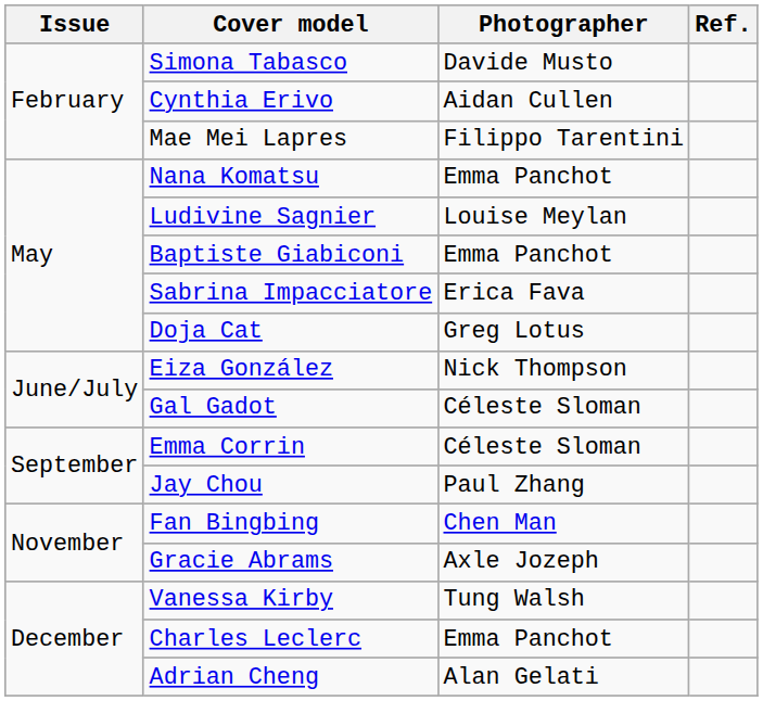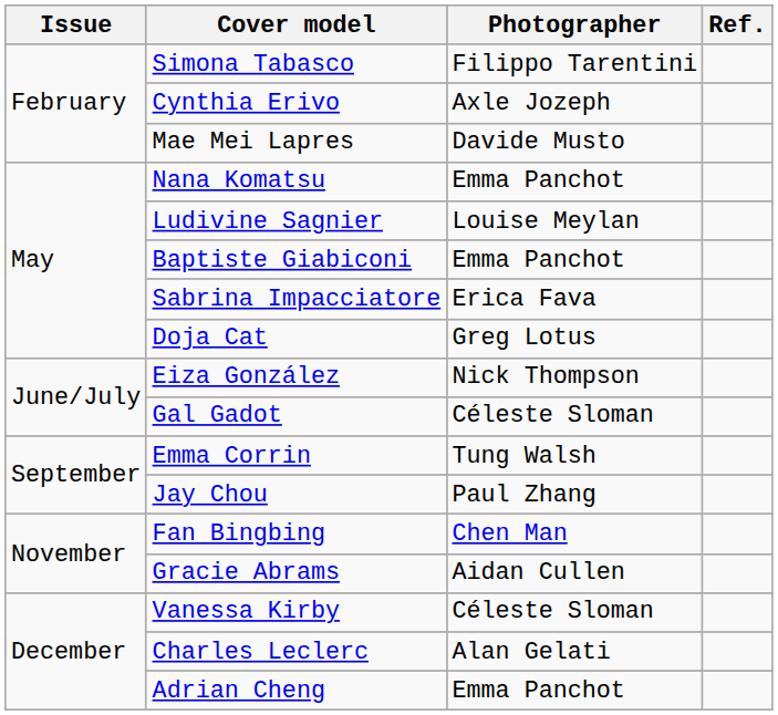Simona Tabasco | Photographer: Davide Musto -> Filippo Tarentini
Cynthia Erivo | Photographer: Aidan Cullen -> Axle Jozeph
Mae Mei Lapres | Photographer: Filippo Tarentini -> Davide Musto
Emma Corrin | Photographer: Céleste Sloman -> Tung Walsh
Gracie Abrams | Photographer: Axle Jozeph -> Aidan Cullen
Vanessa Kirby | Photographer: Tung Walsh -> Céleste Sloman
Charles Leclerc | Photographer: Emma Panchot -> Alan Gelati
Adrian Cheng | Photographer: Alan Gelati -> Emma Panchot
